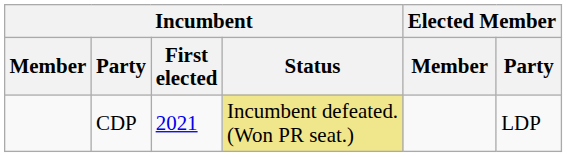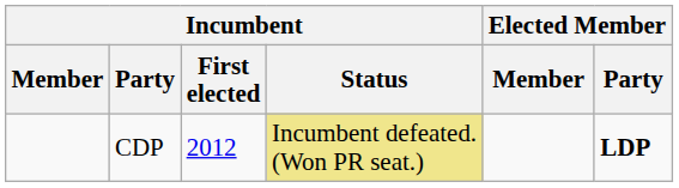CDP | Incumbent / First elected: 2021 -> 2012
CDP | Elected Member / Party: normal -> bold
